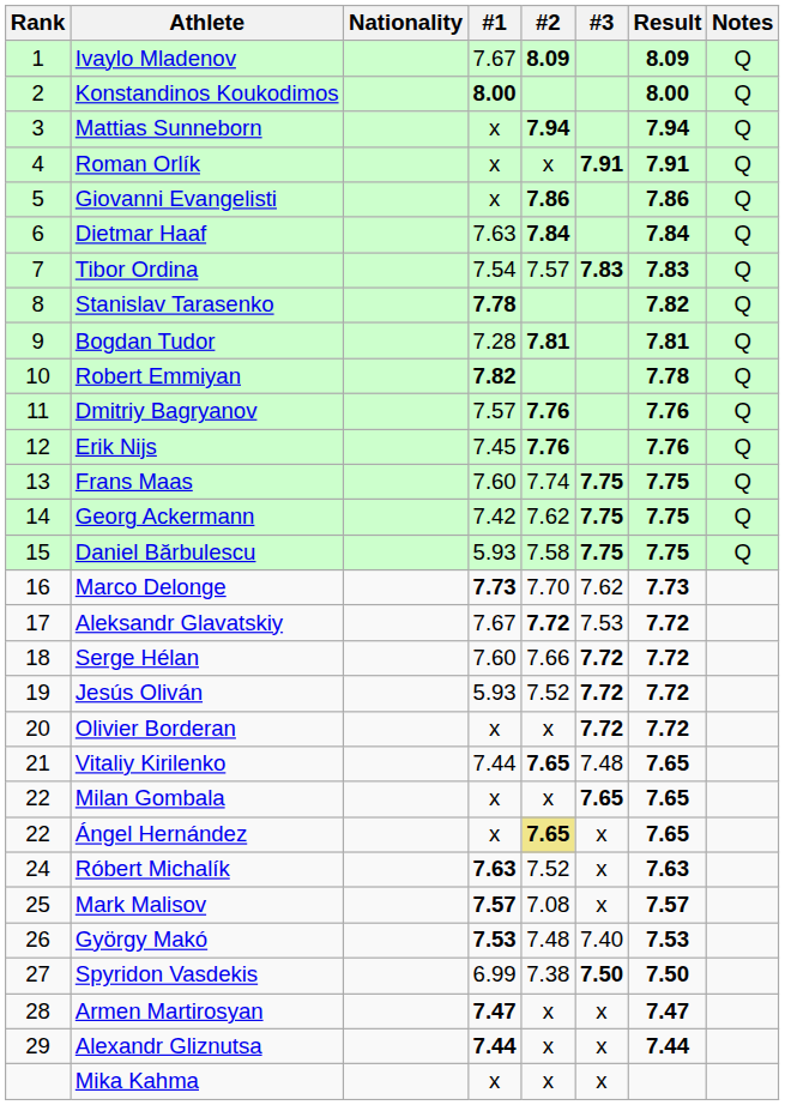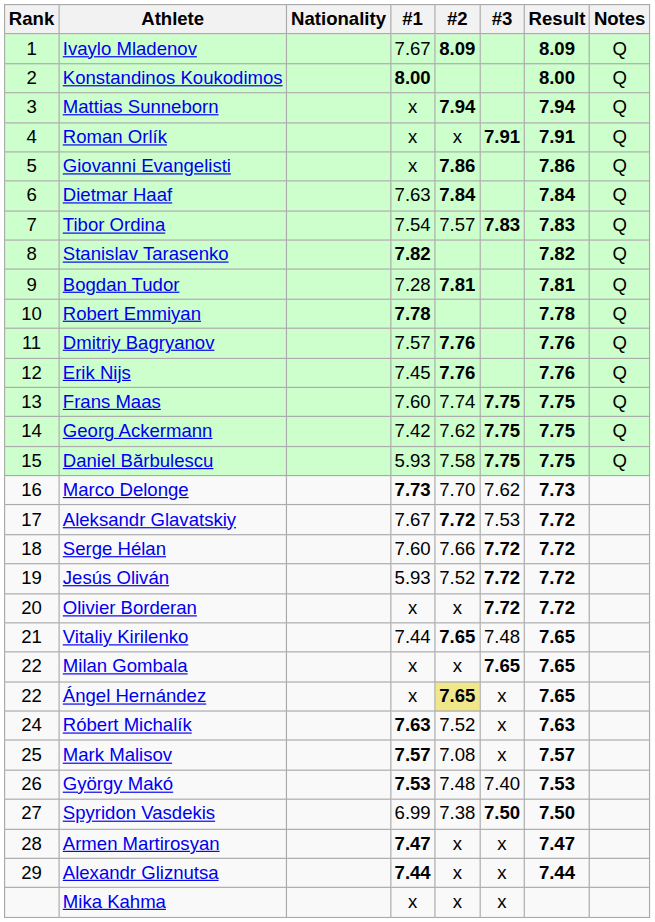Stanislav Tarasenko | #1: 7.78 -> 7.82
Robert Emmiyan | #1: 7.82 -> 7.78
